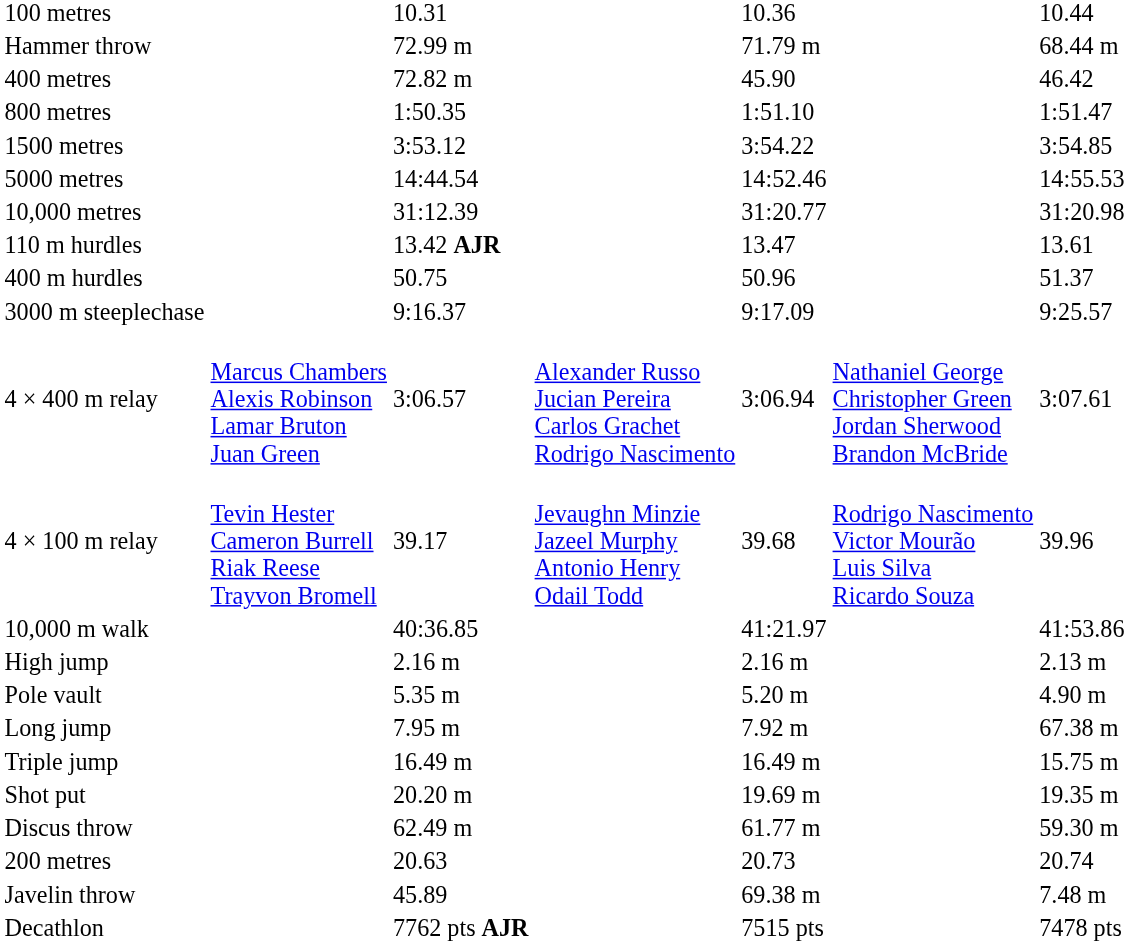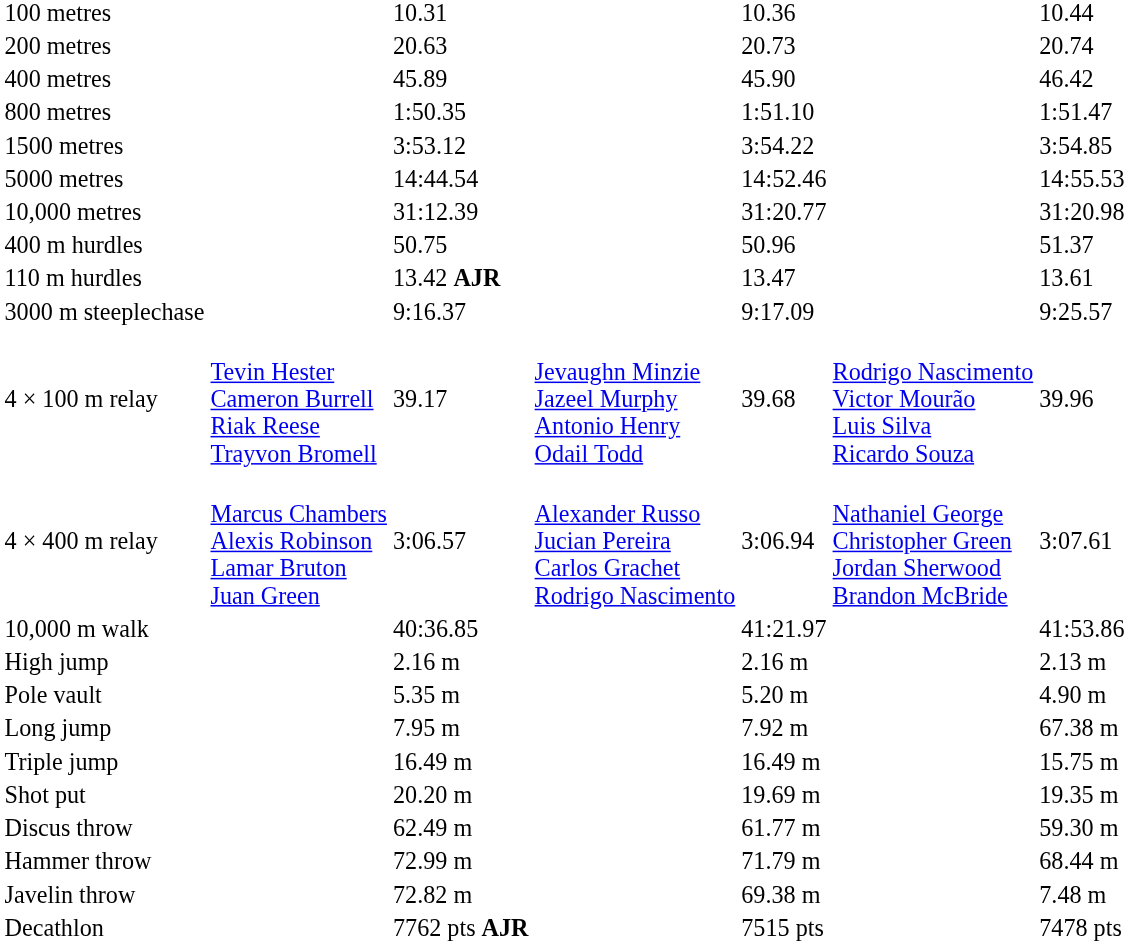rows swapped: 200 metres <-> Hammer throw
400 metres | column 3: 72.82 m -> 45.89
rows swapped: 110 m hurdles <-> 400 m hurdles
rows swapped: 4 × 100 m relay <-> 4 × 400 m relay
Javelin throw | column 3: 45.89 -> 72.82 m
